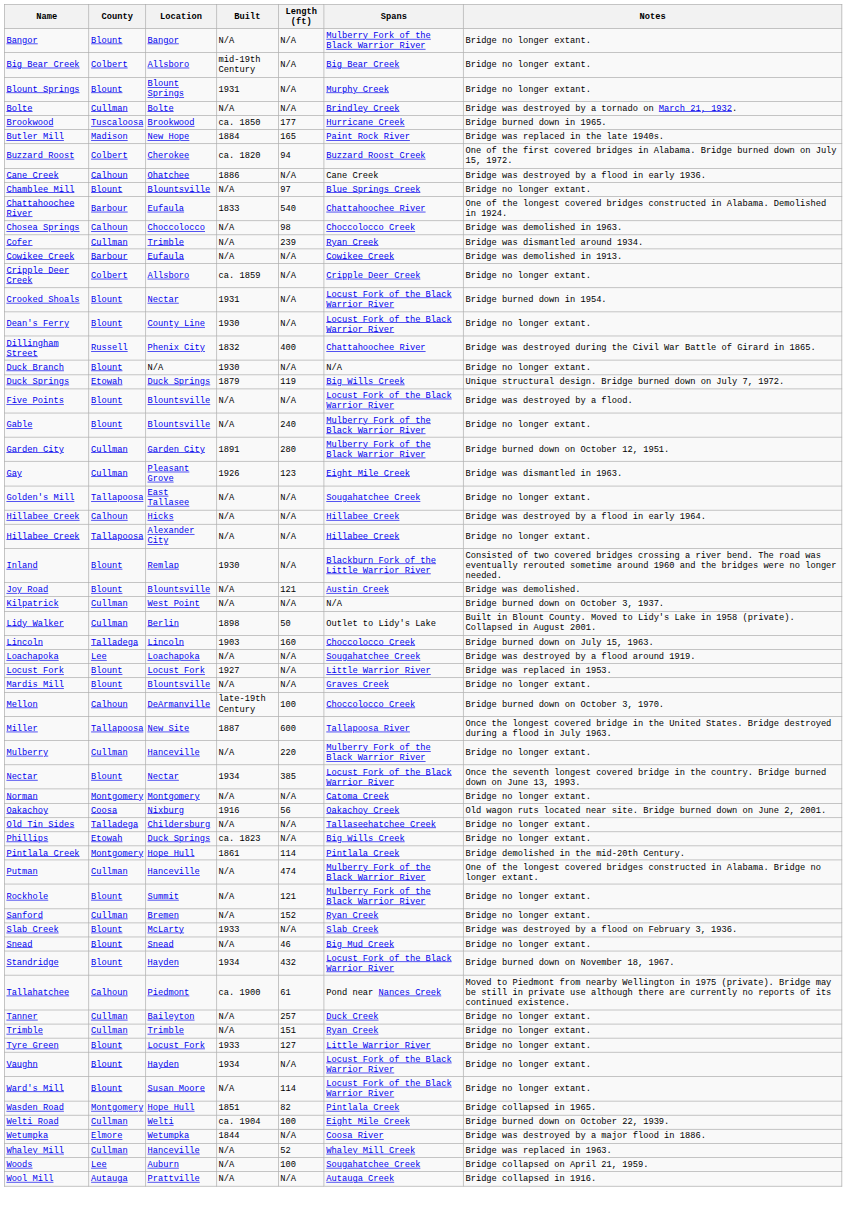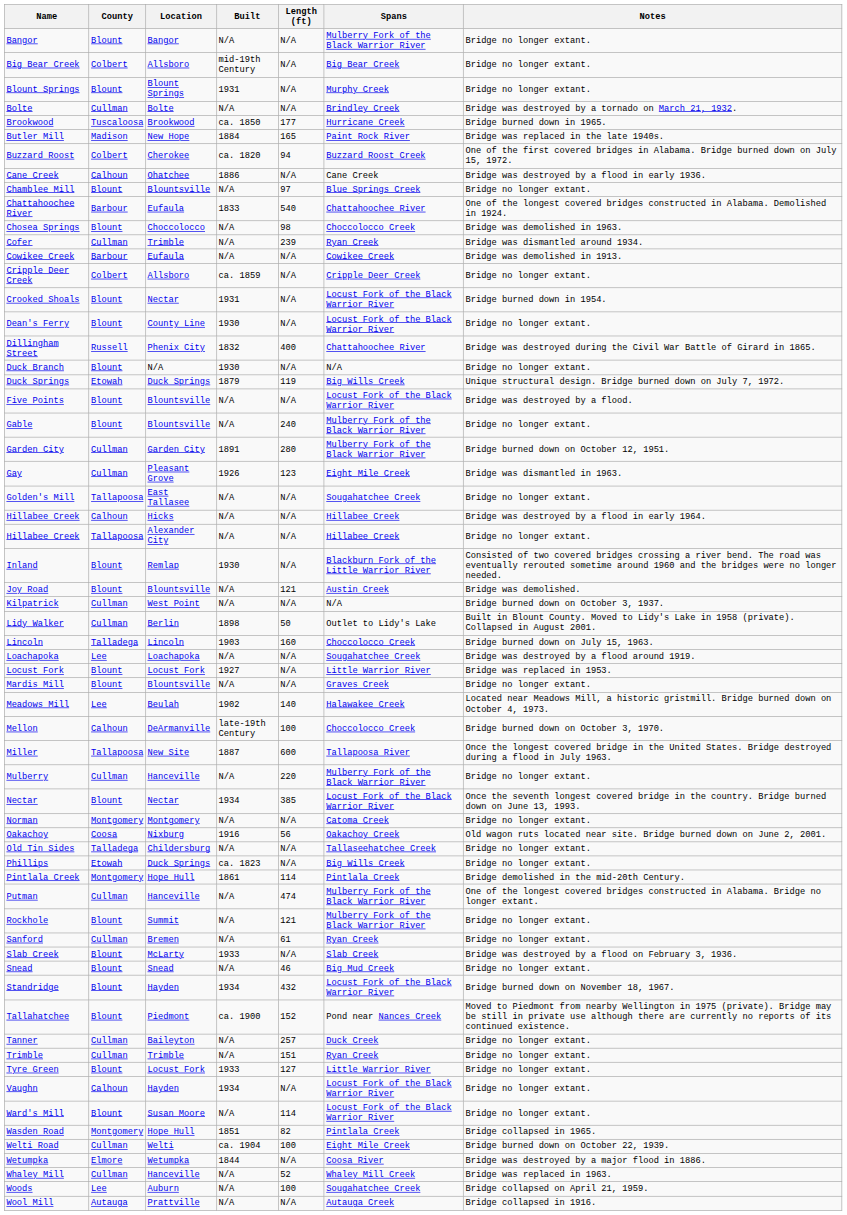Chosea Springs | County: Calhoun -> Blount
+ row: Meadows Mill | Lee | Beulah | 1902 | 140 | Halawakee Creek | Located near Meadows Mill, a historic gristmill. Bridge burned down on October 4, 1973.
Sanford | Length (ft): 152 -> 61
Tallahatchee | County: Calhoun -> Blount
Tallahatchee | Length (ft): 61 -> 152
Vaughn | County: Blount -> Calhoun
